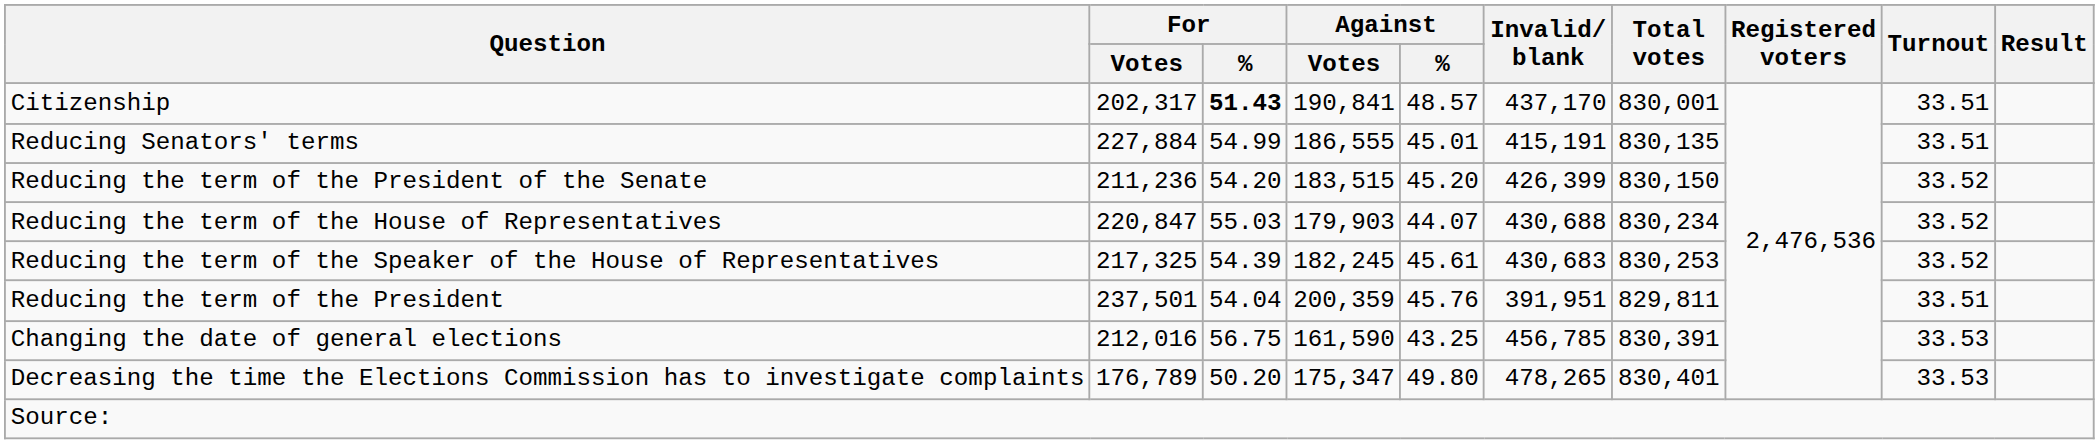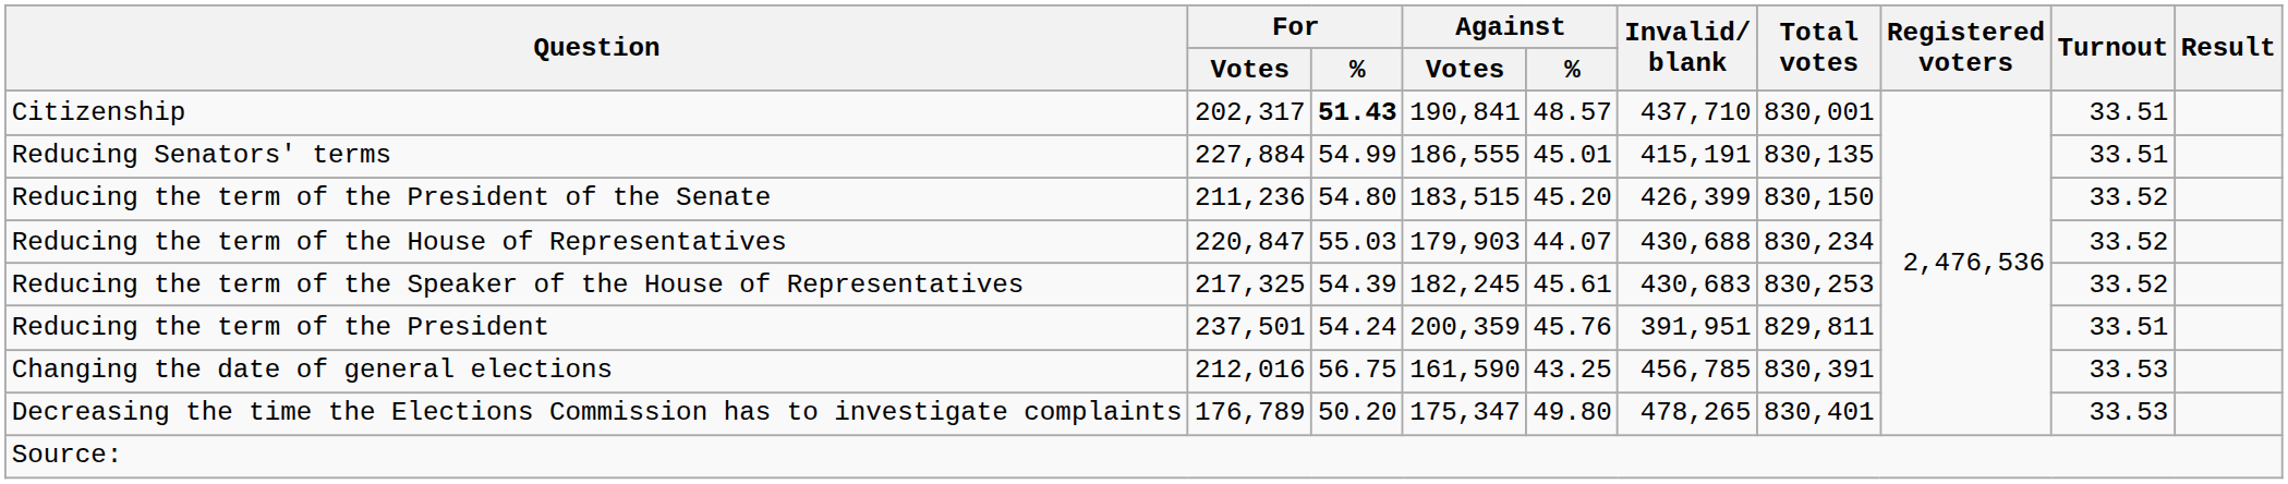Citizenship | Invalid/ blank: 437,170 -> 437,710
Reducing the term of the President of the Senate | For / %: 54.20 -> 54.80
Reducing the term of the President | For / %: 54.04 -> 54.24
